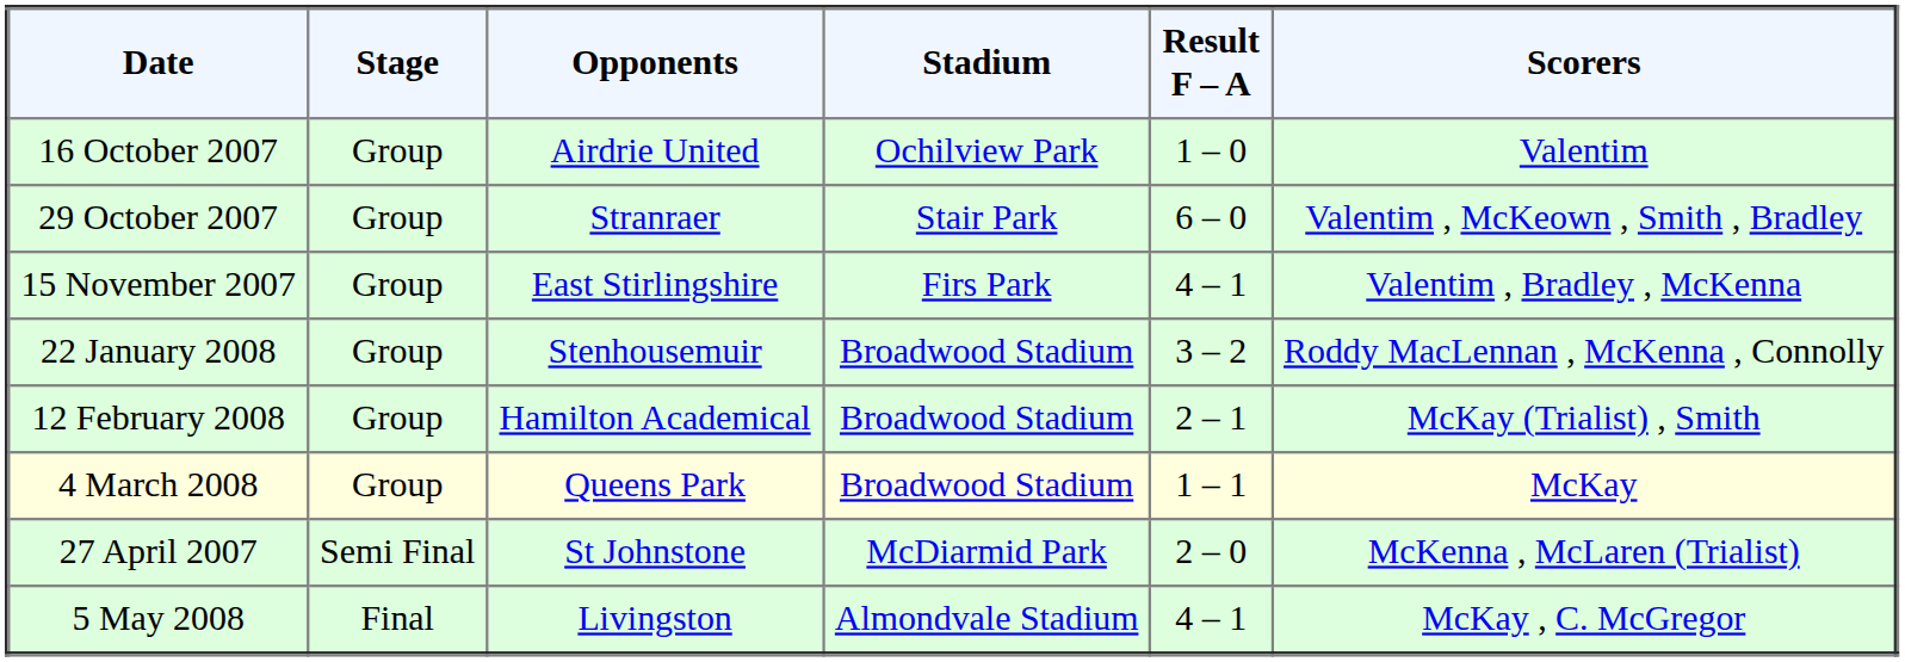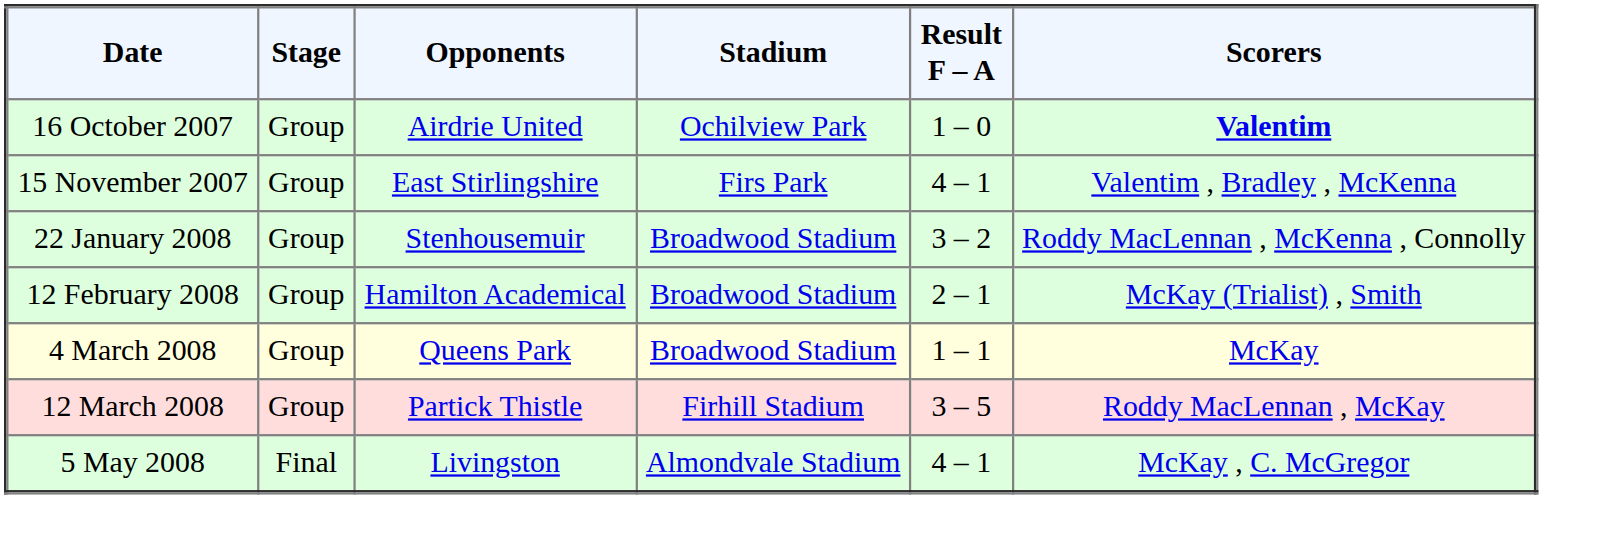16 October 2007 | Scorers: normal -> bold
- row: 29 October 2007 | Group | Stranraer | Stair Park | 6 – 0 | Valentim , McKeown , Smith , Bradley
+ row: 12 March 2008 | Group | Partick Thistle | Firhill Stadium | 3 – 5 | Roddy MacLennan , McKay
- row: 27 April 2007 | Semi Final | St Johnstone | McDiarmid Park | 2 – 0 | McKenna , McLaren (Trialist)
